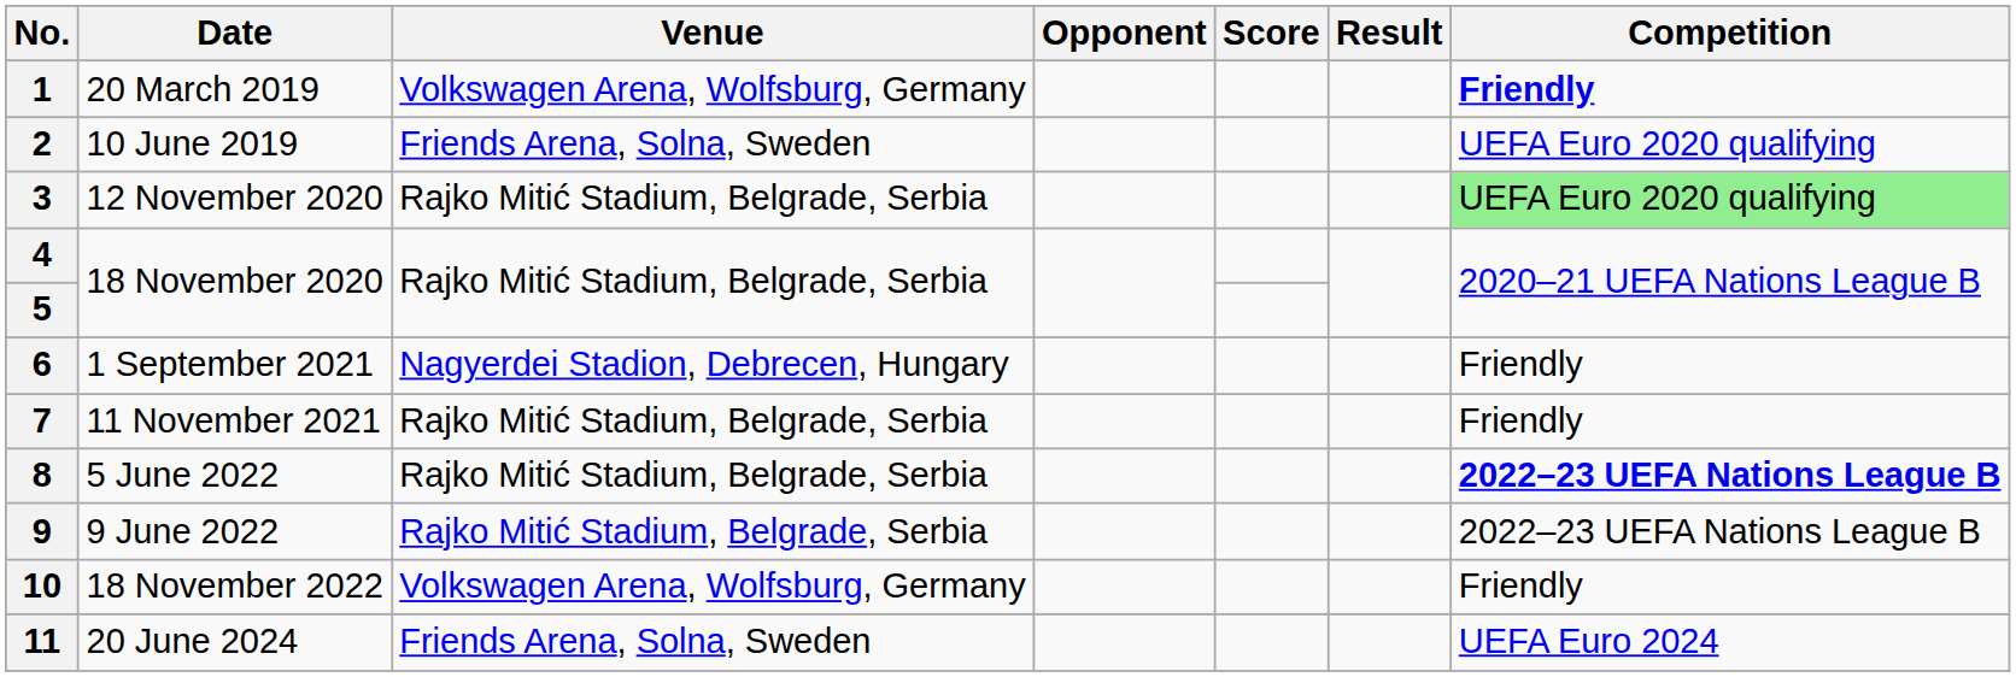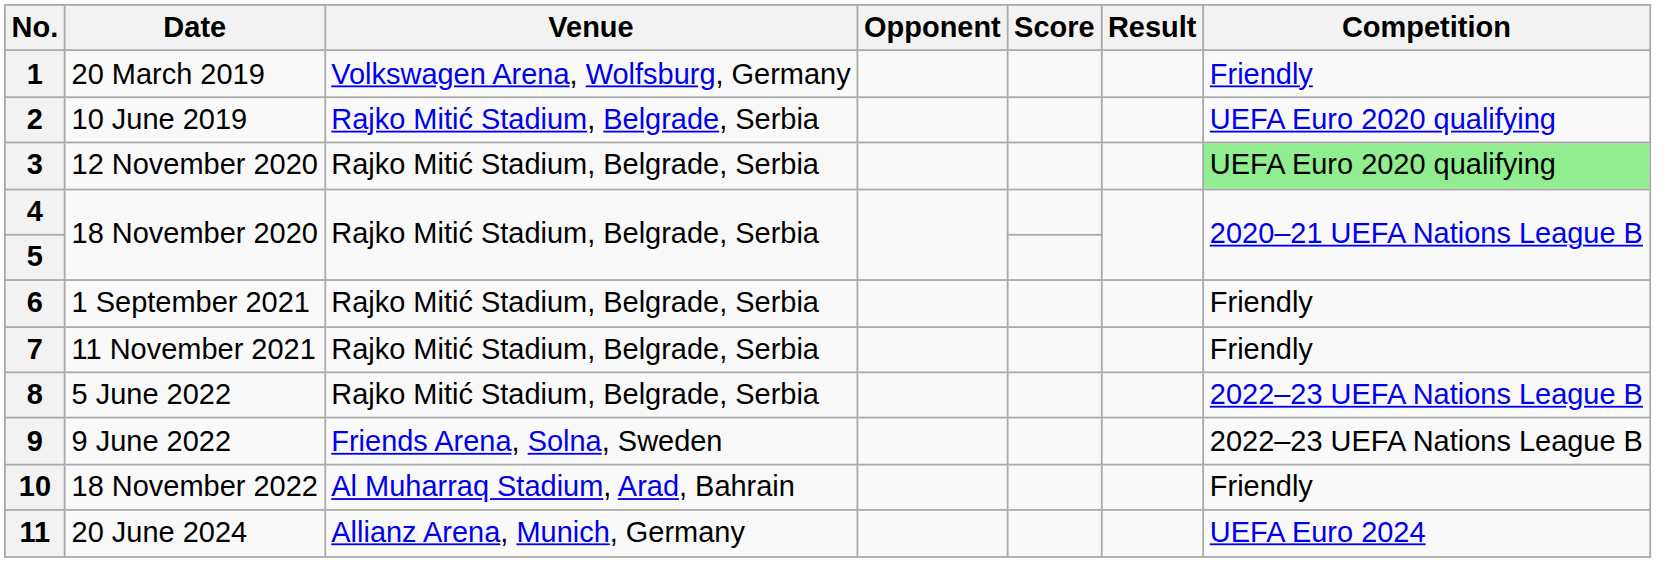1 | Competition: bold -> normal
2 | Venue: Friends Arena, Solna, Sweden -> Rajko Mitić Stadium, Belgrade, Serbia
6 | Venue: Nagyerdei Stadion, Debrecen, Hungary -> Rajko Mitić Stadium, Belgrade, Serbia
8 | Competition: bold -> normal
9 | Venue: Rajko Mitić Stadium, Belgrade, Serbia -> Friends Arena, Solna, Sweden
10 | Venue: Volkswagen Arena, Wolfsburg, Germany -> Al Muharraq Stadium, Arad, Bahrain
11 | Venue: Friends Arena, Solna, Sweden -> Allianz Arena, Munich, Germany
